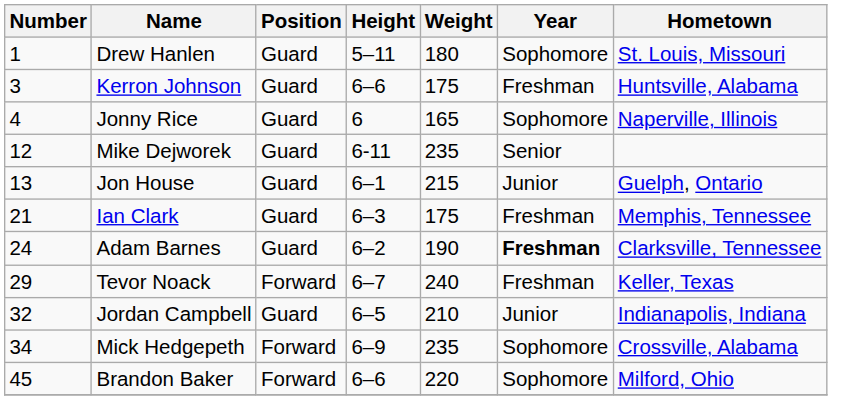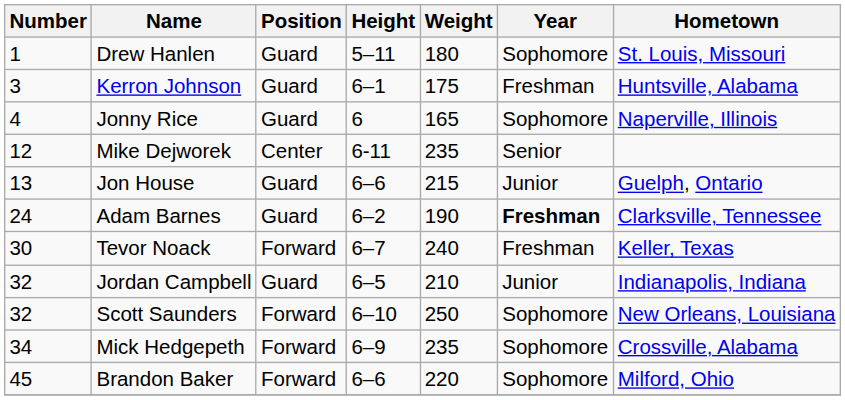Kerron Johnson | Height: 6–6 -> 6–1
Mike Dejworek | Position: Guard -> Center
Jon House | Height: 6–1 -> 6–6
- row: 21 | Ian Clark | Guard | 6–3 | 175 | Freshman | Memphis, Tennessee
Tevor Noack | Number: 29 -> 30
+ row: 32 | Scott Saunders | Forward | 6–10 | 250 | Sophomore | New Orleans, Louisiana
